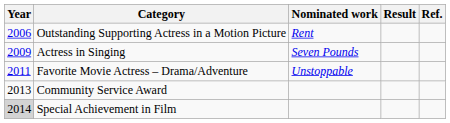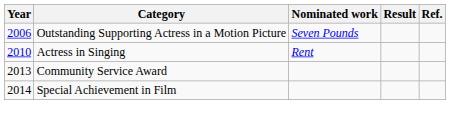Outstanding Supporting Actress in a Motion Picture | Nominated work: Rent -> Seven Pounds
Actress in Singing | Year: 2009 -> 2010
Actress in Singing | Nominated work: Seven Pounds -> Rent
- row: 2011 | Favorite Movie Actress – Drama/Adventure | Unstoppable
Special Achievement in Film | Year: lightgrey background -> no background
